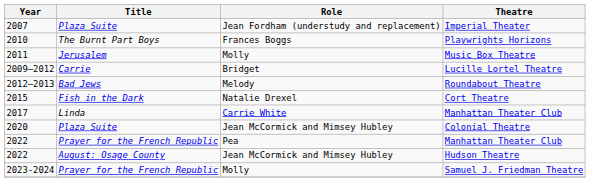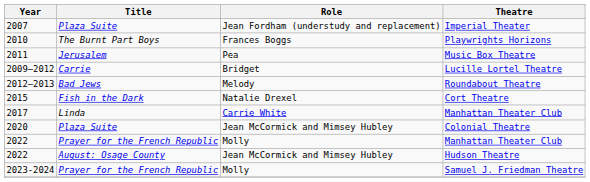Music Box Theatre | Role: Molly -> Pea
2022 / Manhattan Theater Club | Role: Pea -> Molly
